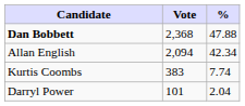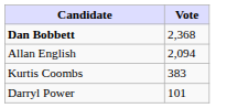- column: % | 47.88 | 42.34 | 7.74 | 2.04
